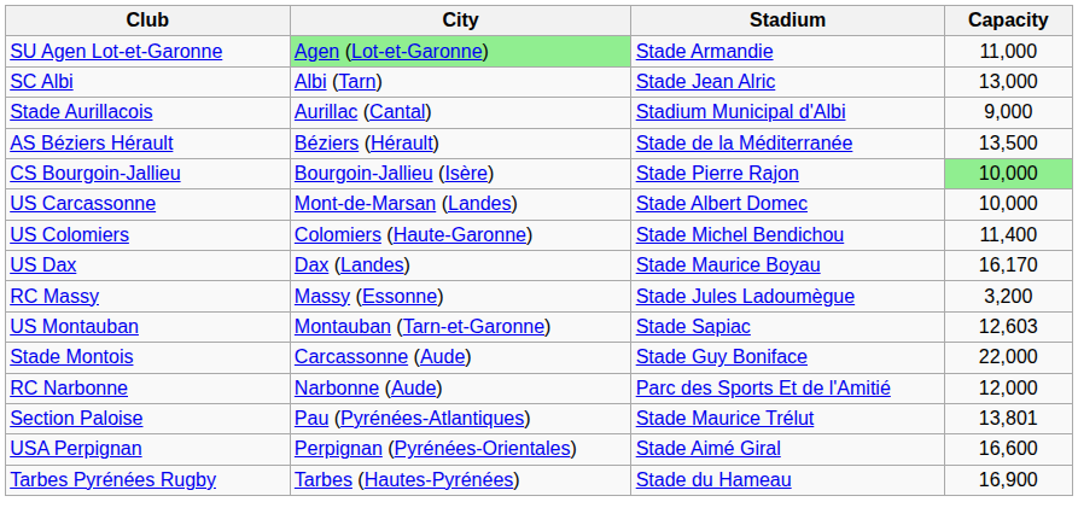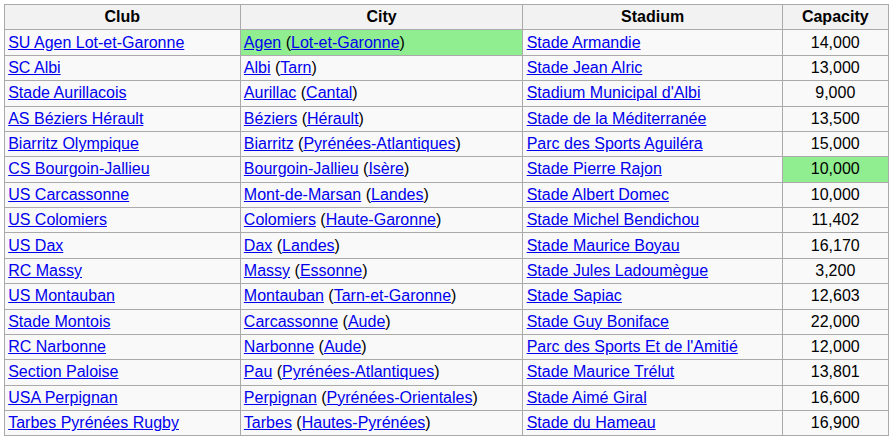SU Agen Lot-et-Garonne | Capacity: 11,000 -> 14,000
+ row: Biarritz Olympique | Biarritz (Pyrénées-Atlantiques) | Parc des Sports Aguiléra | 15,000
US Colomiers | Capacity: 11,400 -> 11,402
